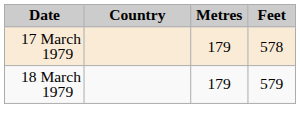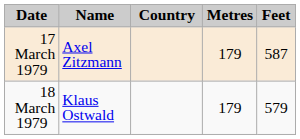+ column: Name | Axel Zitzmann | Klaus Ostwald
17 March 1979 | Feet: 578 -> 587
